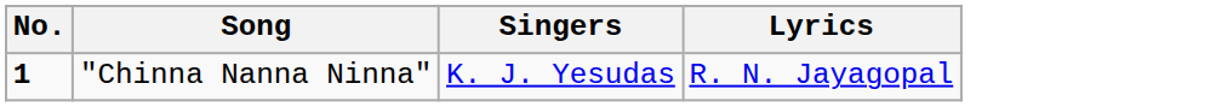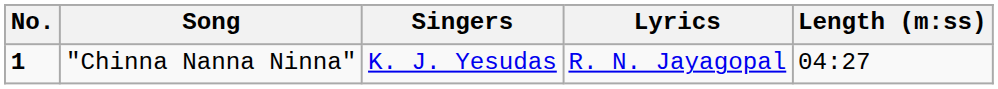+ column: Length (m:ss) | 04:27
